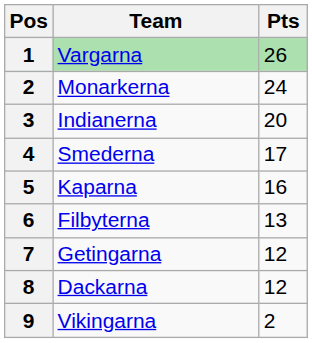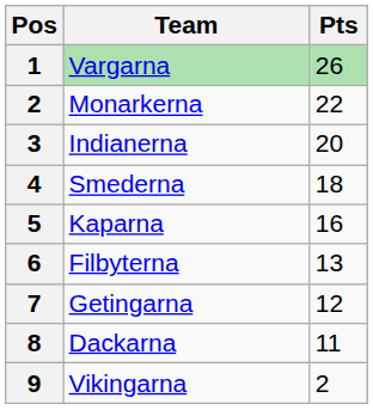Monarkerna | Pts: 24 -> 22
Smederna | Pts: 17 -> 18
Dackarna | Pts: 12 -> 11
